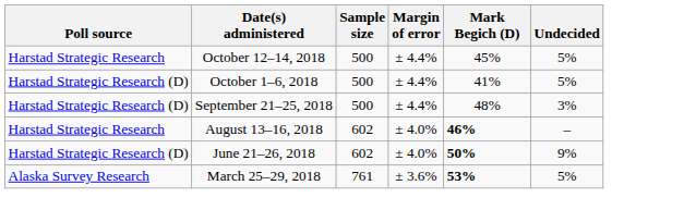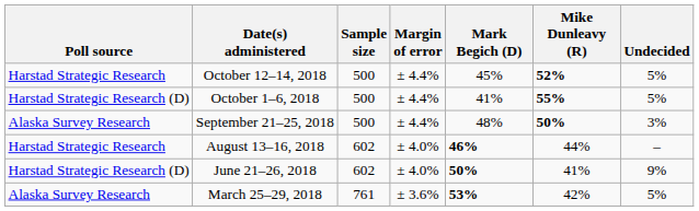+ column: Mike Dunleavy (R) | 52% | 55% | 50% | 44% | 41% | 42%
September 21–25, 2018 | Poll source: Harstad Strategic Research (D) -> Alaska Survey Research
